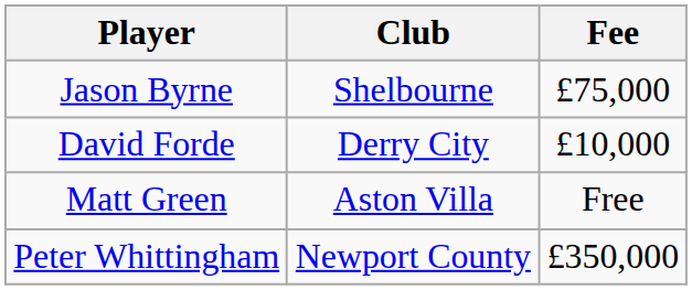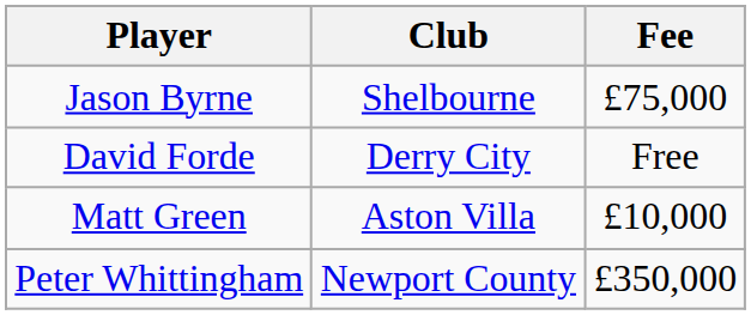David Forde | Fee: £10,000 -> Free
Matt Green | Fee: Free -> £10,000
